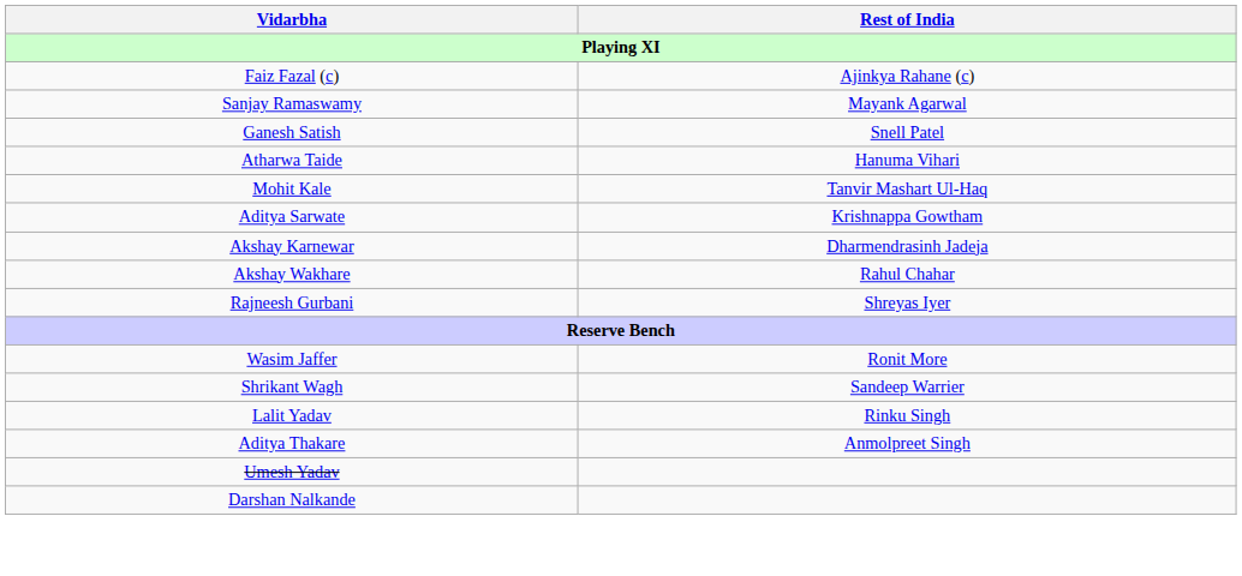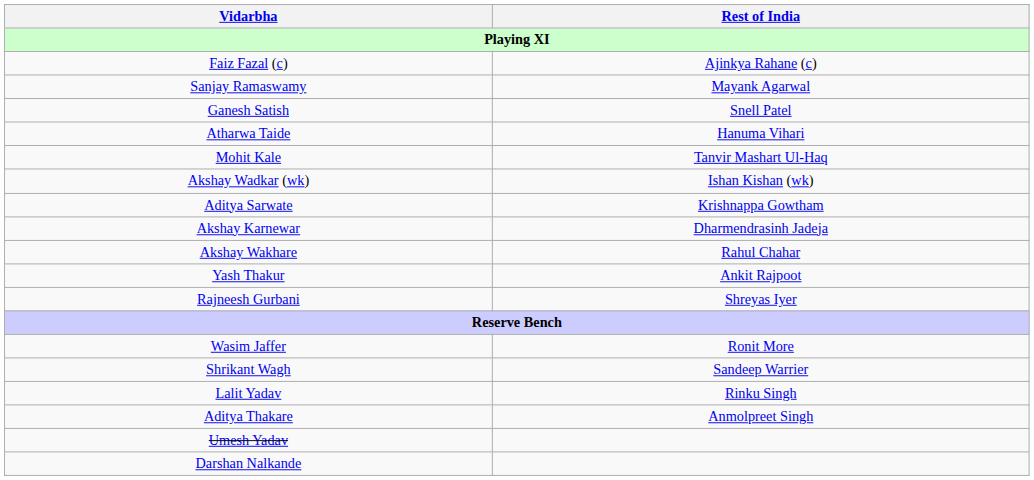+ row: Akshay Wadkar (wk) | Ishan Kishan (wk)
+ row: Yash Thakur | Ankit Rajpoot
